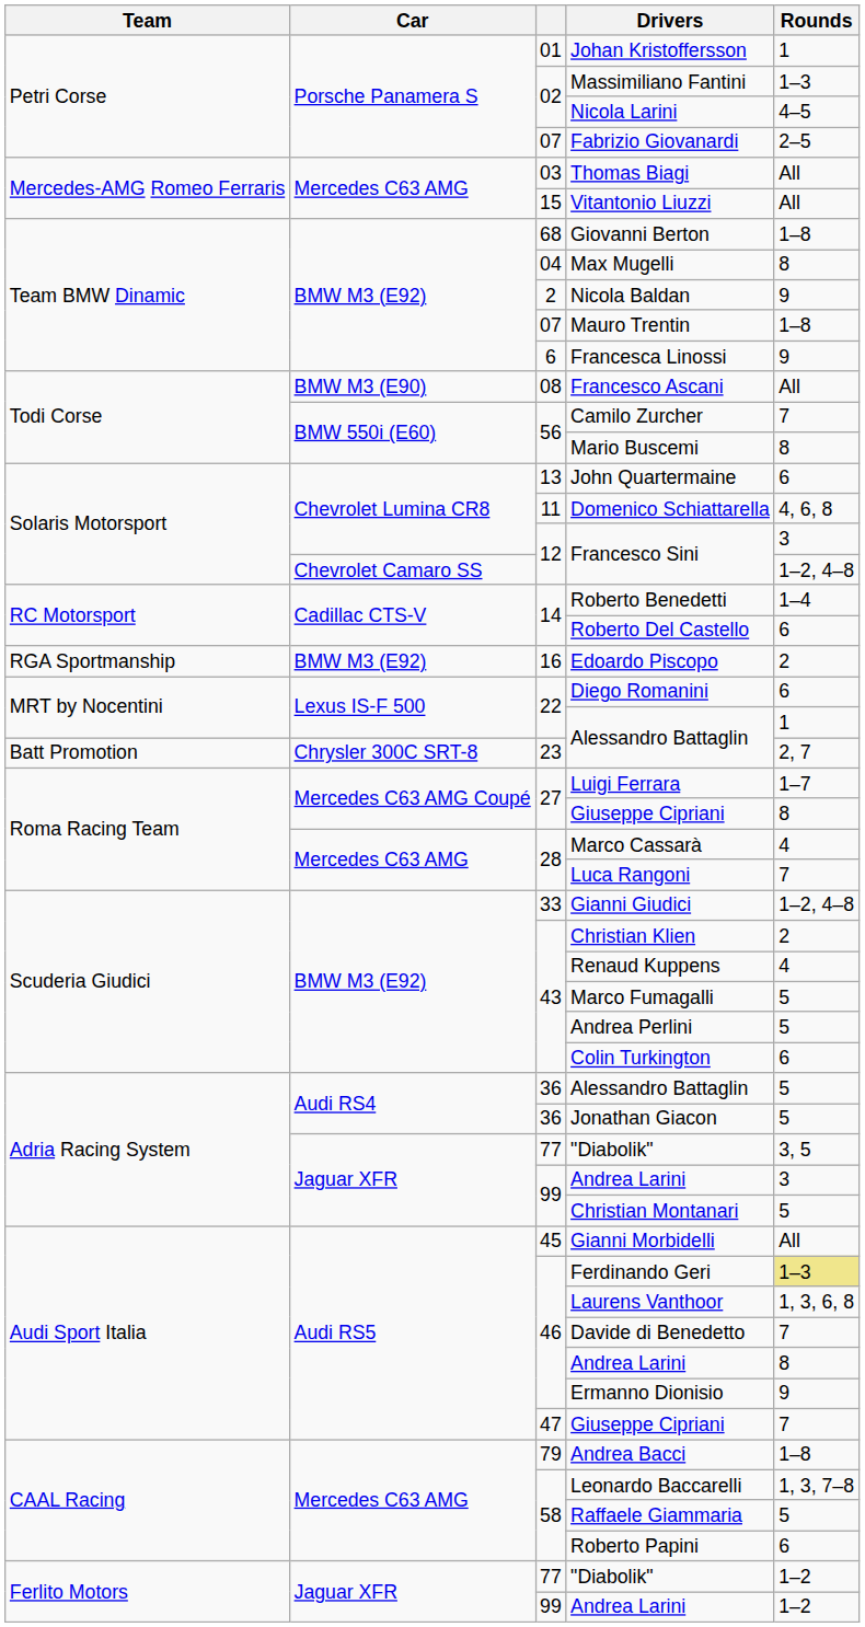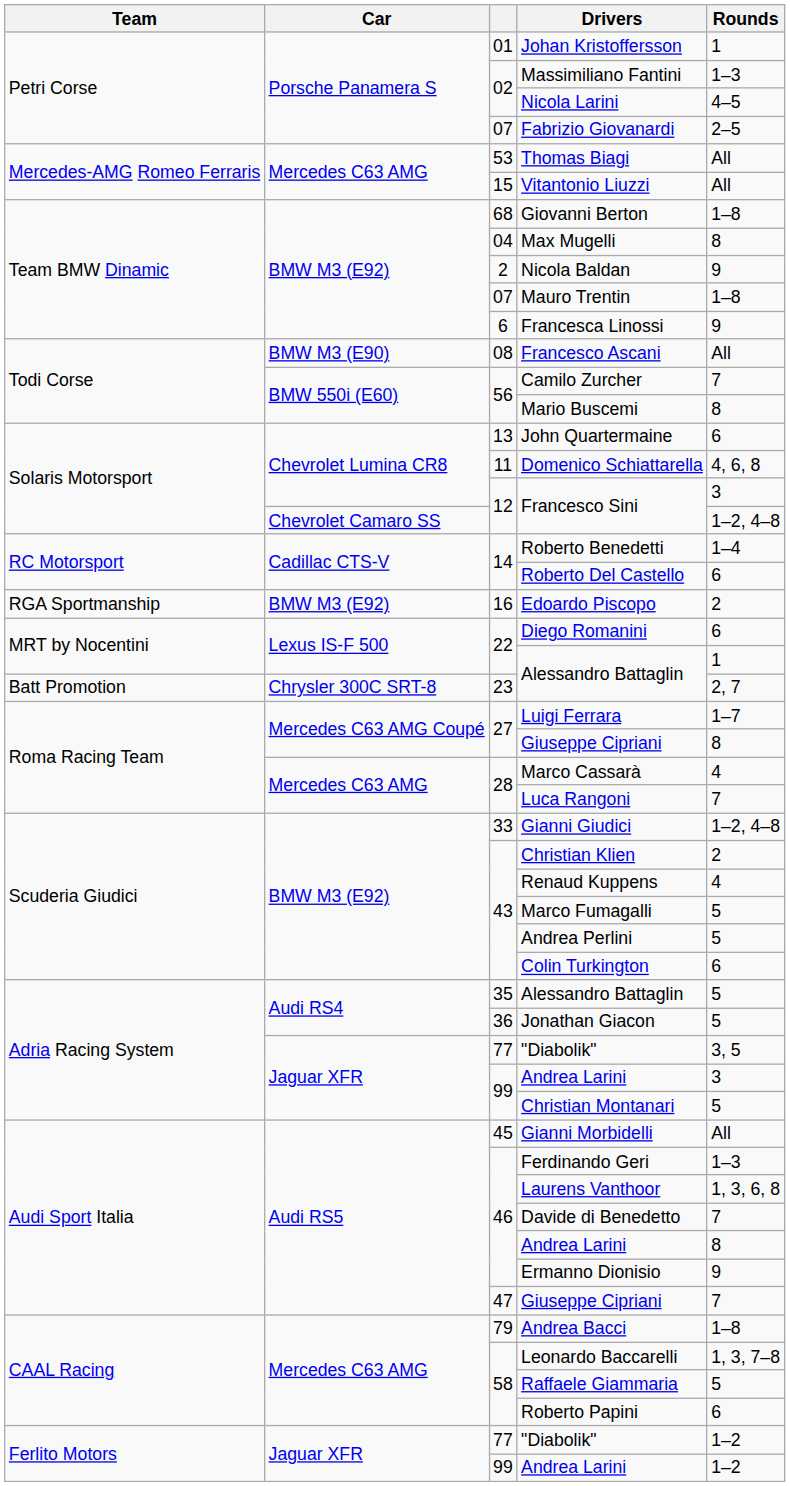Thomas Biagi | column 3: 03 -> 53
Adria Racing System / Alessandro Battaglin | column 3: 36 -> 35
Ferdinando Geri | Rounds: khaki background -> no background
